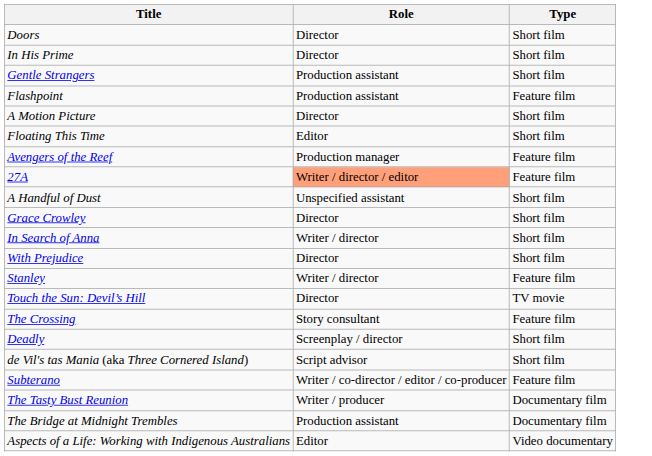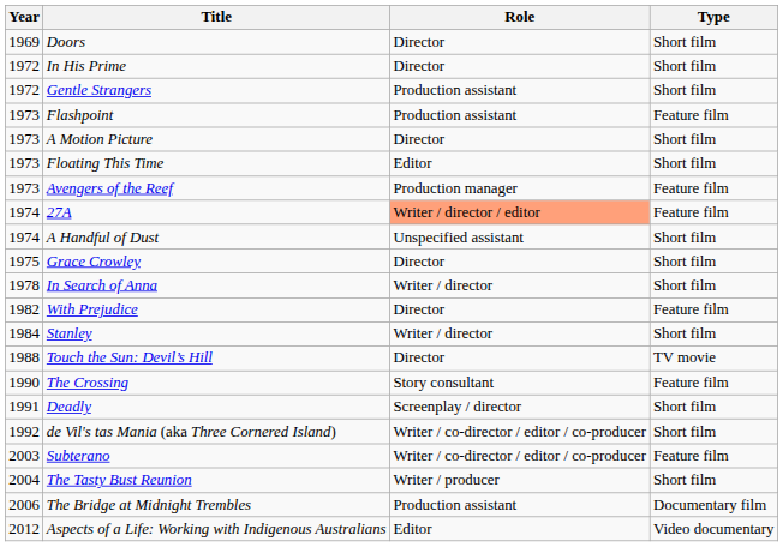+ column: Year | 1969 | 1972 | 1972 | 1973 | 1973 | 1973 | 1973 | 1974 | 1974 | 1975 | 1978 | 1982 | 1984 | 1988 | 1990 | 1991 | 1992 | 2003 | 2004 | 2006 | 2012
With Prejudice | Type: Short film -> Feature film
Stanley | Type: Feature film -> Short film
de Vil's tas Mania (aka Three Cornered Island) | Role: Script advisor -> Writer / co-director / editor / co-producer
The Tasty Bust Reunion | Type: Documentary film -> Short film
